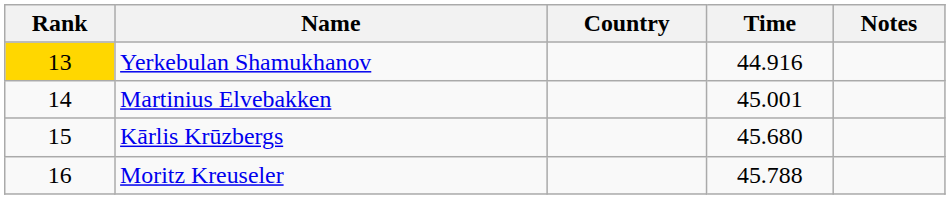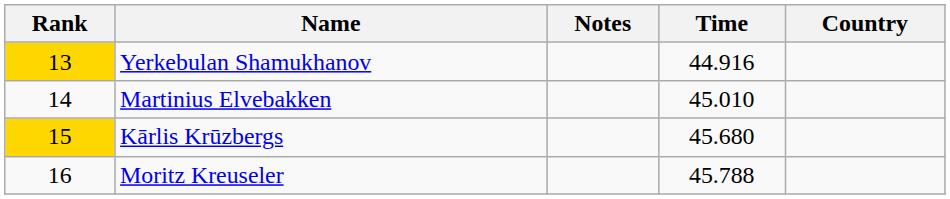columns swapped: Country <-> Notes
Martinius Elvebakken | Time: 45.001 -> 45.010
Kārlis Krūzbergs | Rank: no background -> gold background
